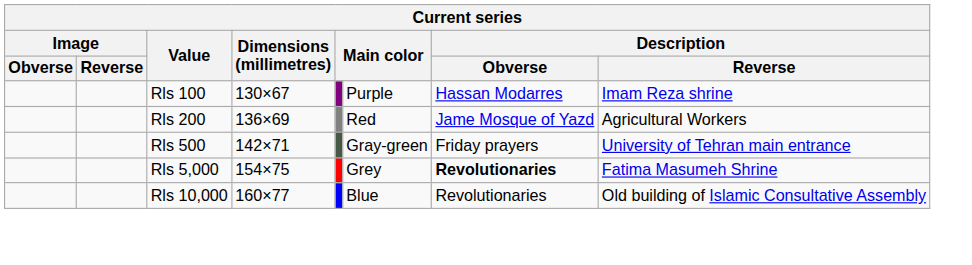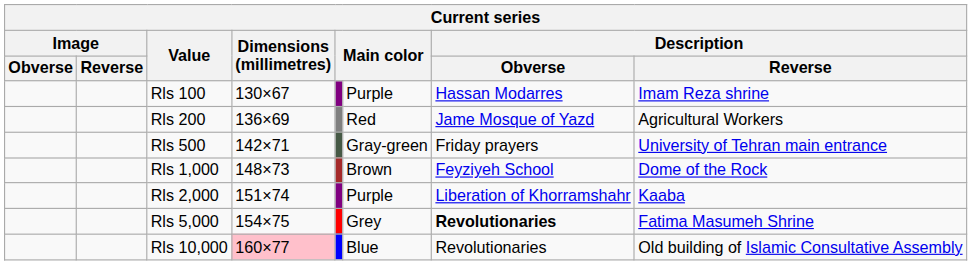+ row: Rls 1,000 | 148×73 | Brown | Feyziyeh School | Dome of the Rock
+ row: Rls 2,000 | 151×74 | Purple | Liberation of Khorramshahr | Kaaba
Rls 10,000 | Dimensions (millimetres): no background -> pink background
